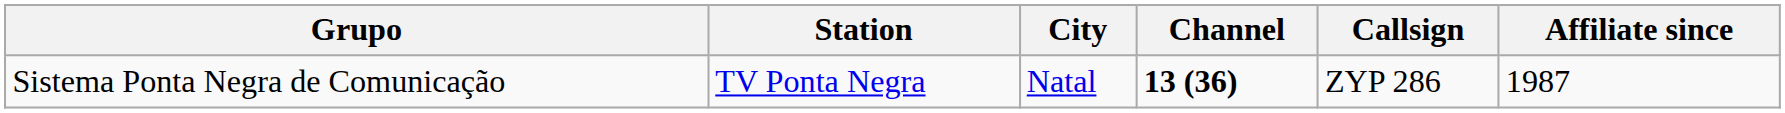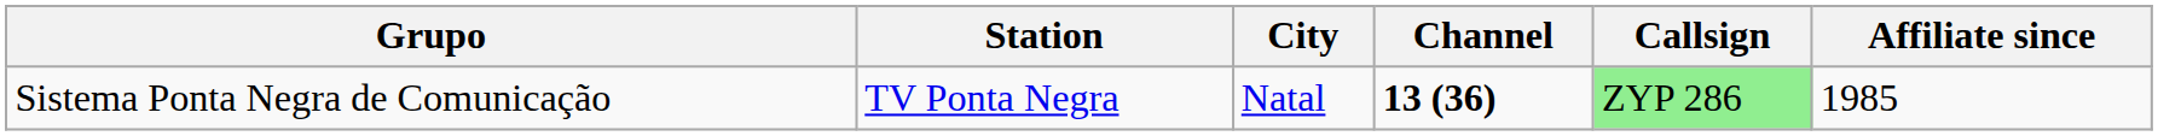Sistema Ponta Negra de Comunicação | Callsign: no background -> lightgreen background
Sistema Ponta Negra de Comunicação | Affiliate since: 1987 -> 1985
